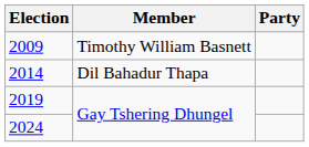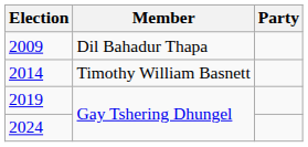2009 | Member: Timothy William Basnett -> Dil Bahadur Thapa
2014 | Member: Dil Bahadur Thapa -> Timothy William Basnett
